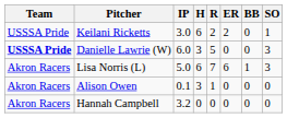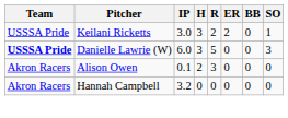Keilani Ricketts | H: 6 -> 3
- row: Akron Racers | Lisa Norris (L) | 5.0 | 6 | 7 | 6 | 1 | 3
Alison Owen | H: 3 -> 2
Alison Owen | R: 1 -> 3
